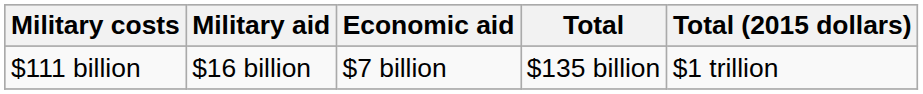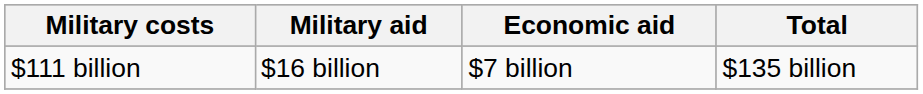- column: Total (2015 dollars) | $1 trillion
